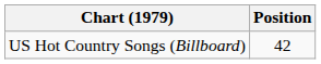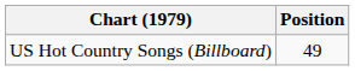US Hot Country Songs (Billboard) | Position: 42 -> 49
